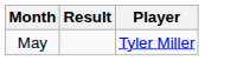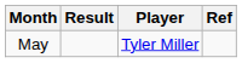+ column: Ref
